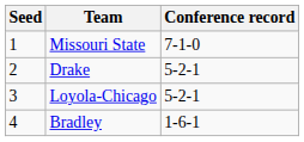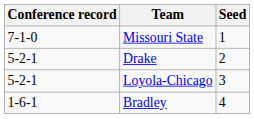columns swapped: Seed <-> Conference record
